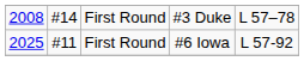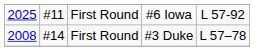rows swapped: #3 Duke <-> #6 Iowa
